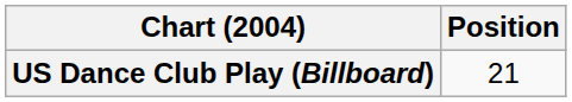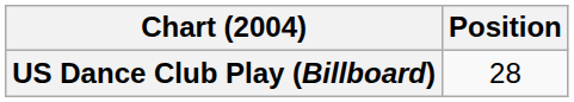US Dance Club Play (Billboard) | Position: 21 -> 28
